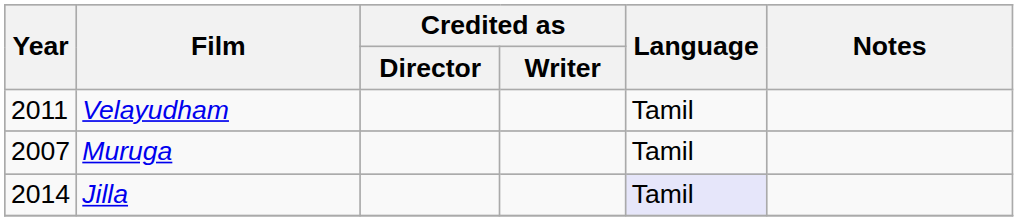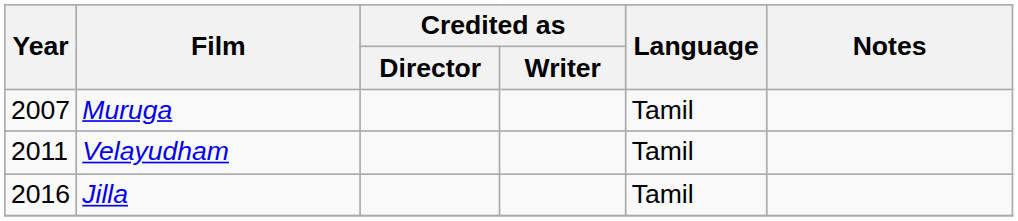rows swapped: Muruga <-> Velayudham
Jilla | Year: 2014 -> 2016
Jilla | Language: lavender background -> no background
